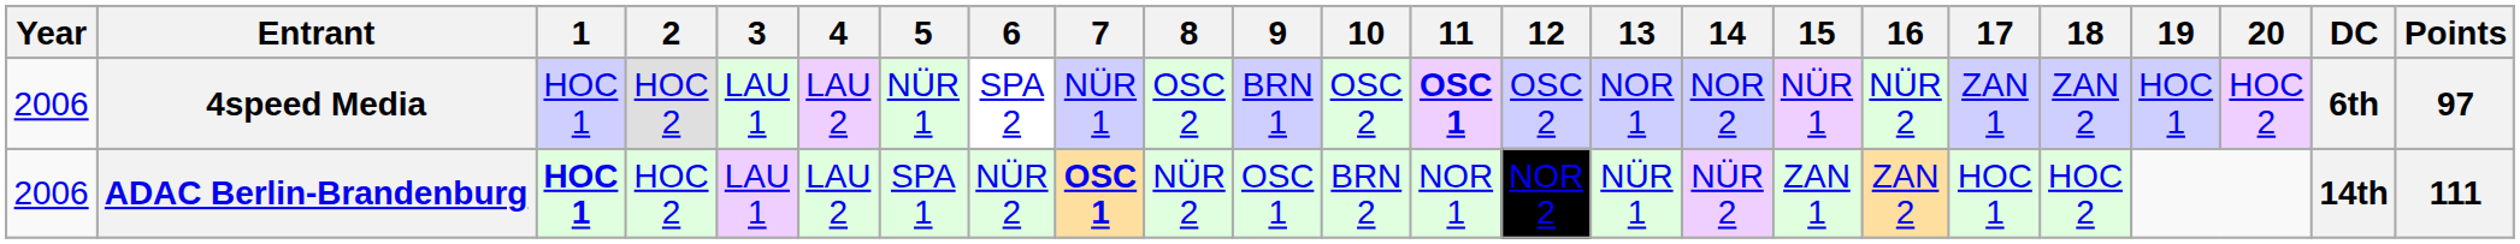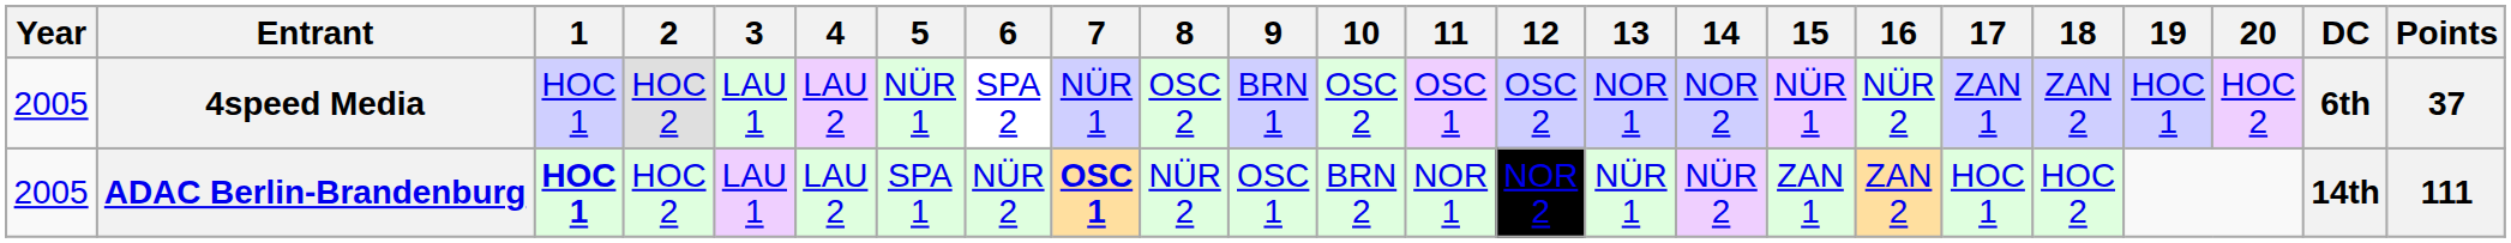4speed Media | Year: 2006 -> 2005
4speed Media | 11: bold -> normal
4speed Media | Points: 97 -> 37
ADAC Berlin-Brandenburg | Year: 2006 -> 2005
